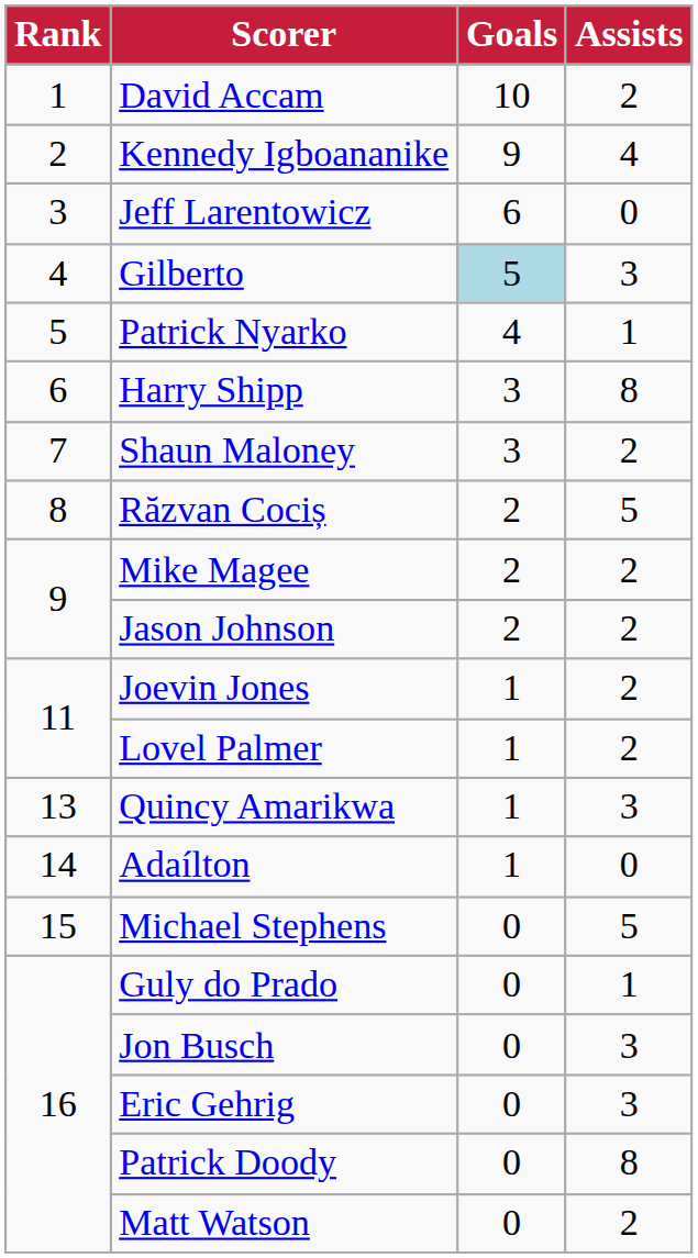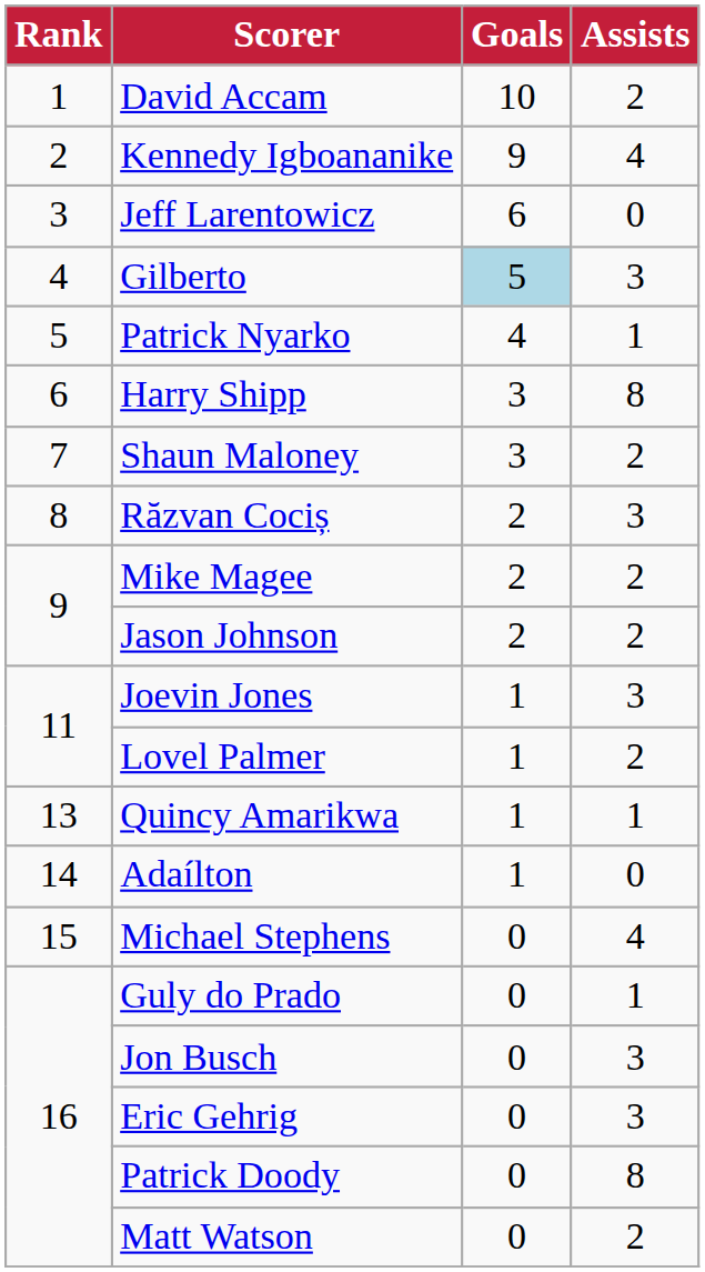Răzvan Cociș | Assists: 5 -> 3
Joevin Jones | Assists: 2 -> 3
Quincy Amarikwa | Assists: 3 -> 1
Michael Stephens | Assists: 5 -> 4
